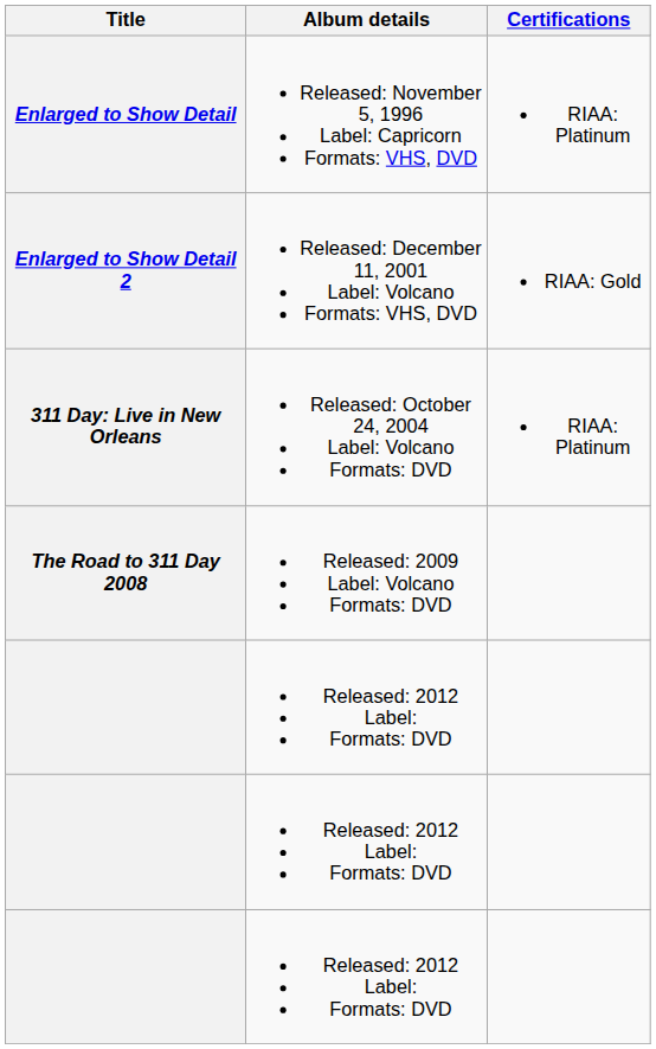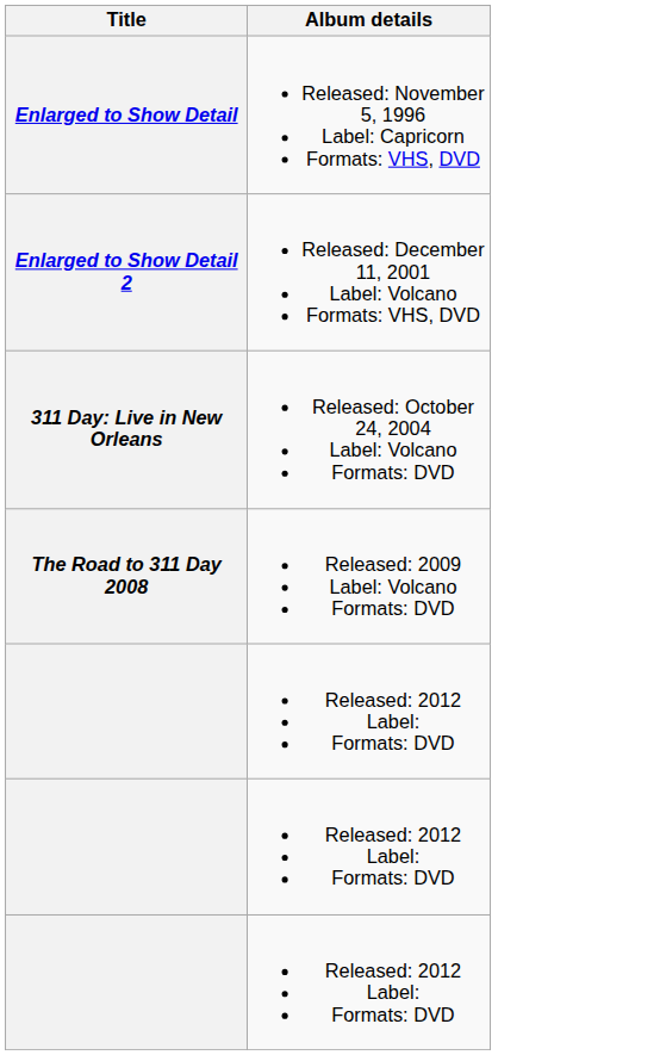- column: Certifications | RIAA: Platinum | RIAA: Gold | RIAA: Platinum
